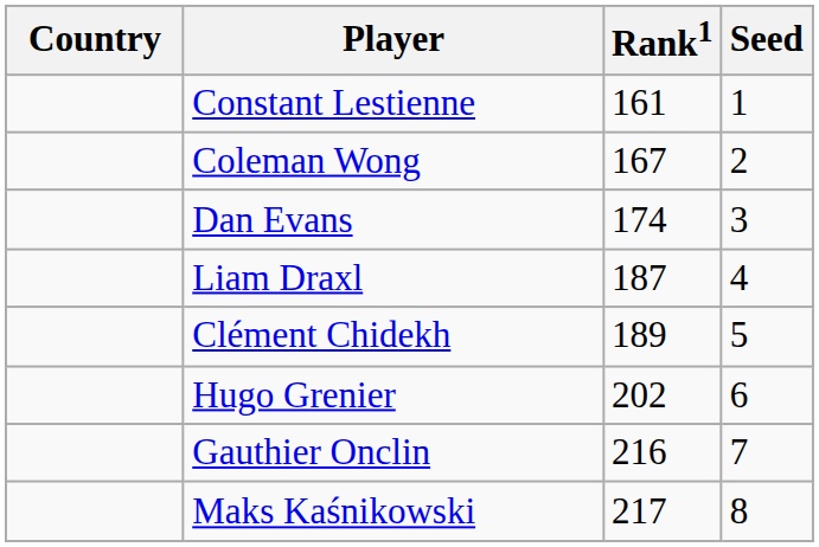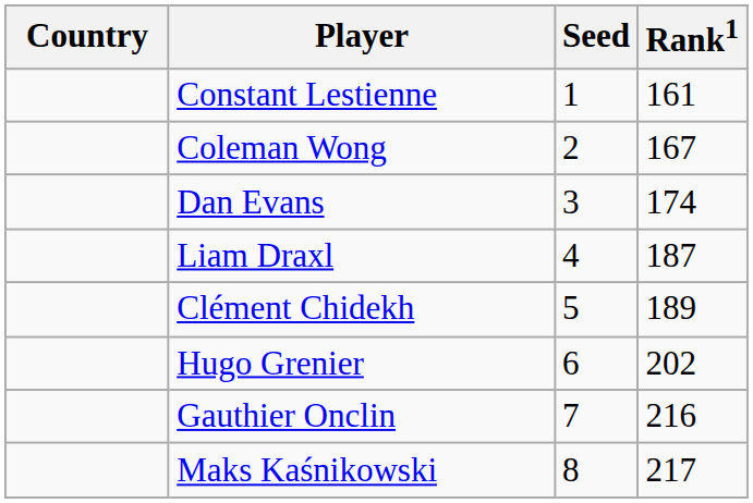columns swapped: Rank1 <-> Seed
